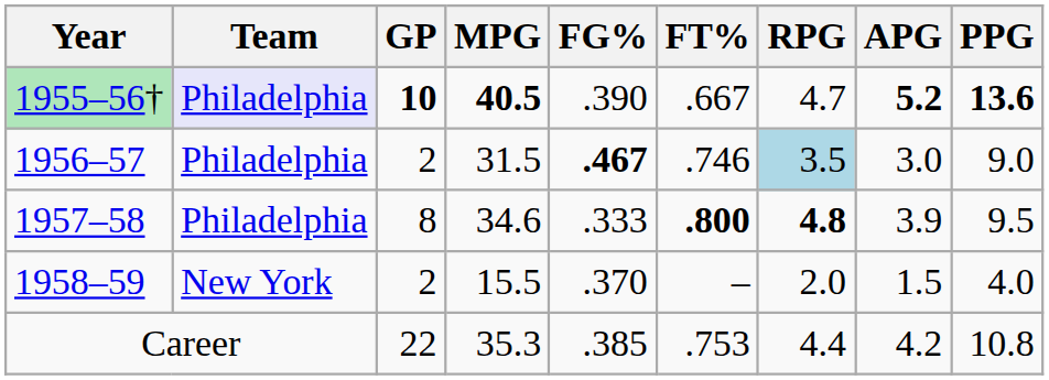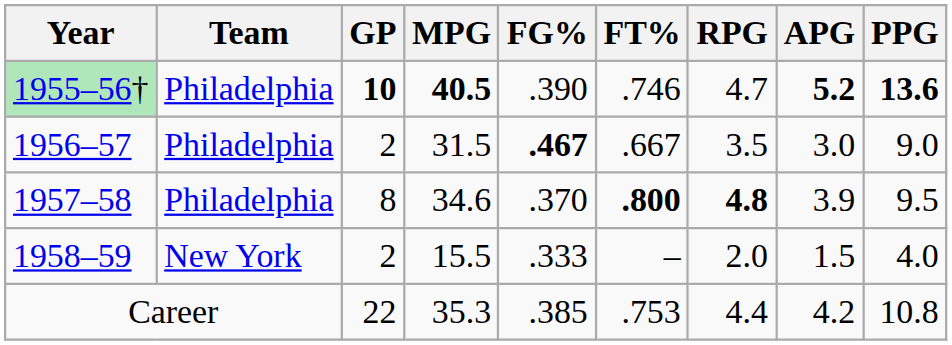1955–56† | Team: lavender background -> no background
1955–56† | FT%: .667 -> .746
1956–57 | FT%: .746 -> .667
1956–57 | RPG: lightblue background -> no background
1957–58 | FG%: .333 -> .370
1958–59 | FG%: .370 -> .333
